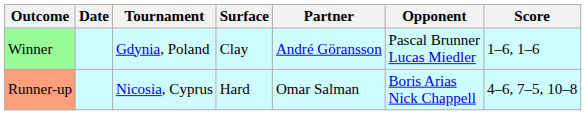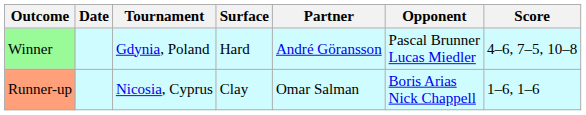Winner | Surface: Clay -> Hard
Winner | Score: 1–6, 1–6 -> 4–6, 7–5, 10–8
Runner-up | Surface: Hard -> Clay
Runner-up | Score: 4–6, 7–5, 10–8 -> 1–6, 1–6
